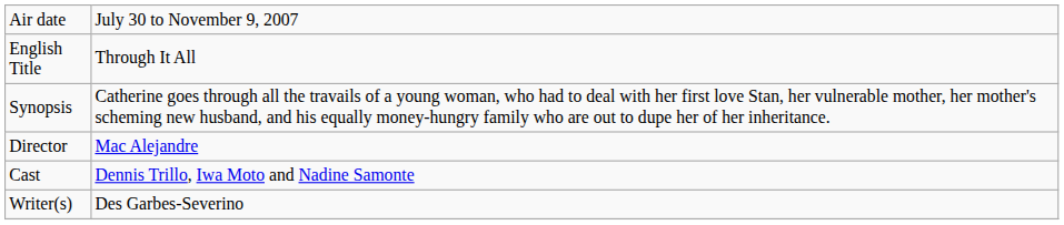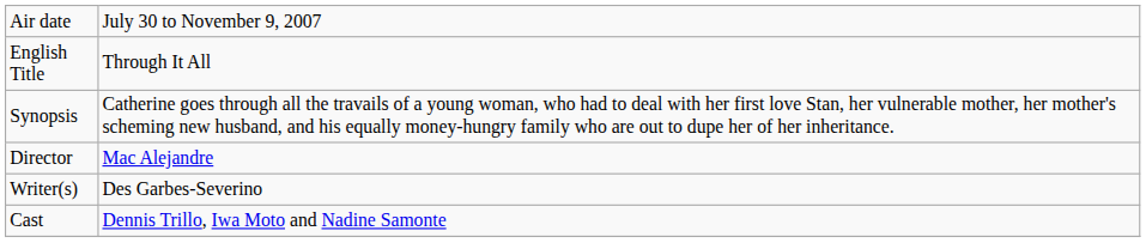rows swapped: Writer(s) <-> Cast
